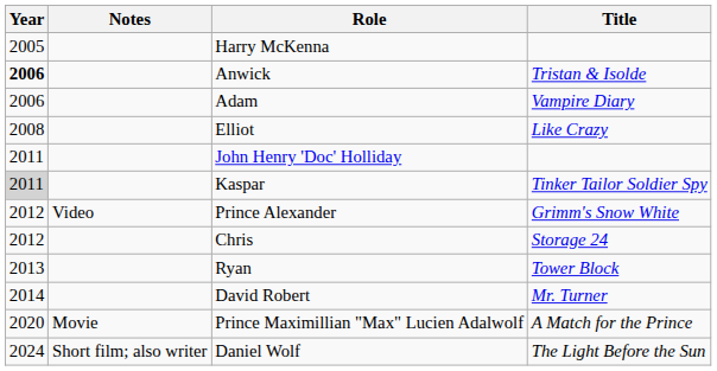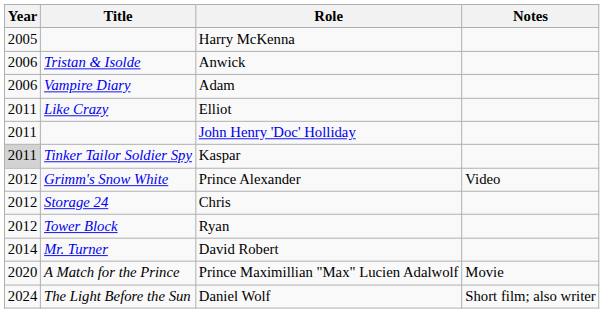columns swapped: Title <-> Notes
Anwick | Year: bold -> normal
Elliot | Year: 2008 -> 2011
Ryan | Year: 2013 -> 2012
